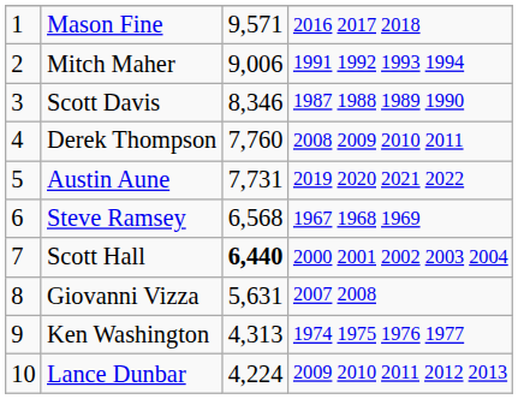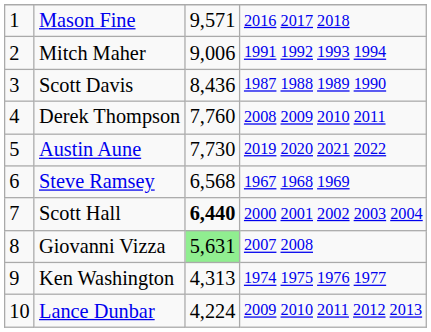Scott Davis | column 3: 8,346 -> 8,436
Austin Aune | column 3: 7,731 -> 7,730
Giovanni Vizza | column 3: no background -> lightgreen background
